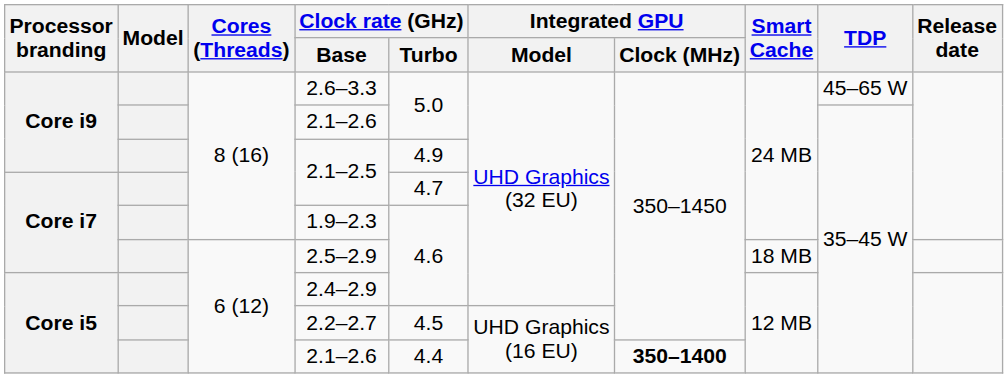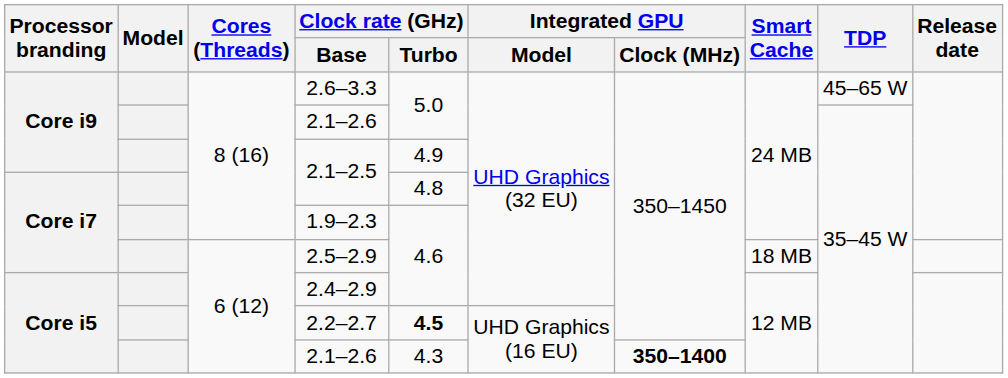Core i7 / 2.1–2.5 | Clock rate (GHz) / Turbo: 4.7 -> 4.8
2.2–2.7 | Clock rate (GHz) / Turbo: normal -> bold
Core i5 / 2.1–2.6 | Clock rate (GHz) / Turbo: 4.4 -> 4.3
